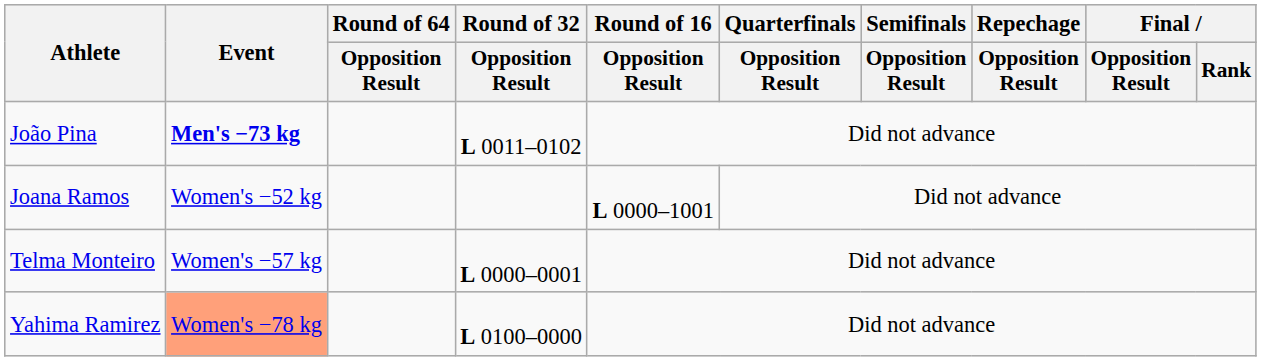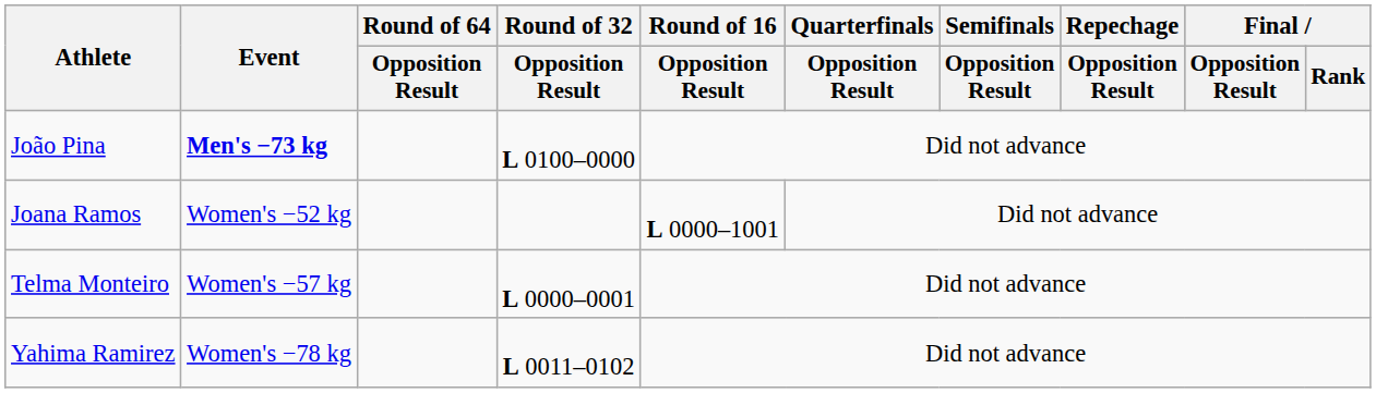João Pina | Round of 32 / Opposition Result: L 0011–0102 -> L 0100–0000
Yahima Ramirez | Event: lightsalmon background -> no background
Yahima Ramirez | Round of 32 / Opposition Result: L 0100–0000 -> L 0011–0102
